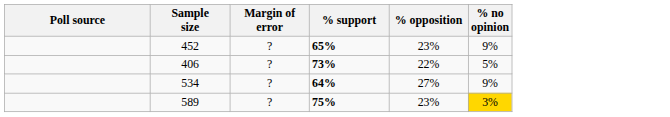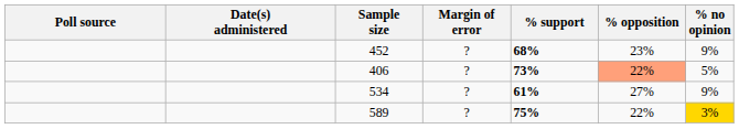+ column: Date(s) administered
452 | % support: 65% -> 68%
406 | % opposition: no background -> lightsalmon background
534 | % support: 64% -> 61%
589 | % opposition: 23% -> 22%
